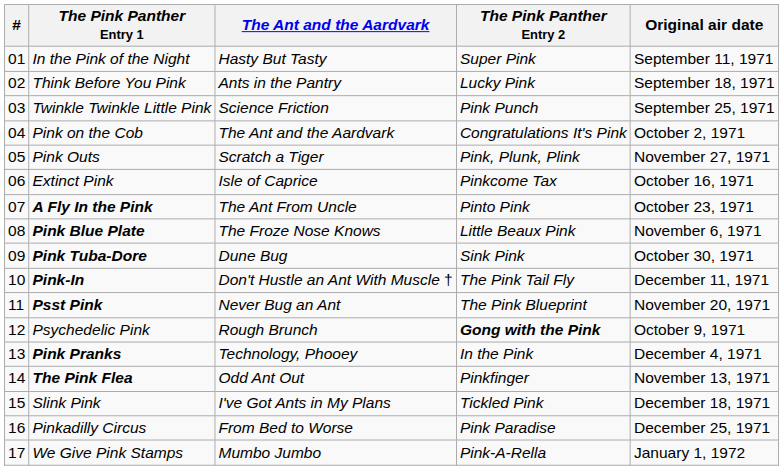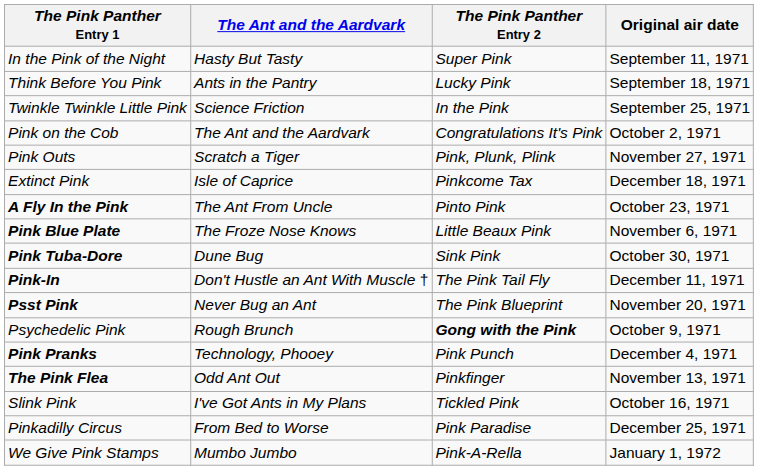- column: # | 01 | 02 | 03 | 04 | 05 | 06 | 07 | 08 | 09 | 10 | 11 | 12 | 13 | 14 | 15 | 16 | 17
Twinkle Twinkle Little Pink | The Pink Panther Entry 2: Pink Punch -> In the Pink
Extinct Pink | Original air date: October 16, 1971 -> December 18, 1971
Pink Pranks | The Pink Panther Entry 2: In the Pink -> Pink Punch
Slink Pink | Original air date: December 18, 1971 -> October 16, 1971
